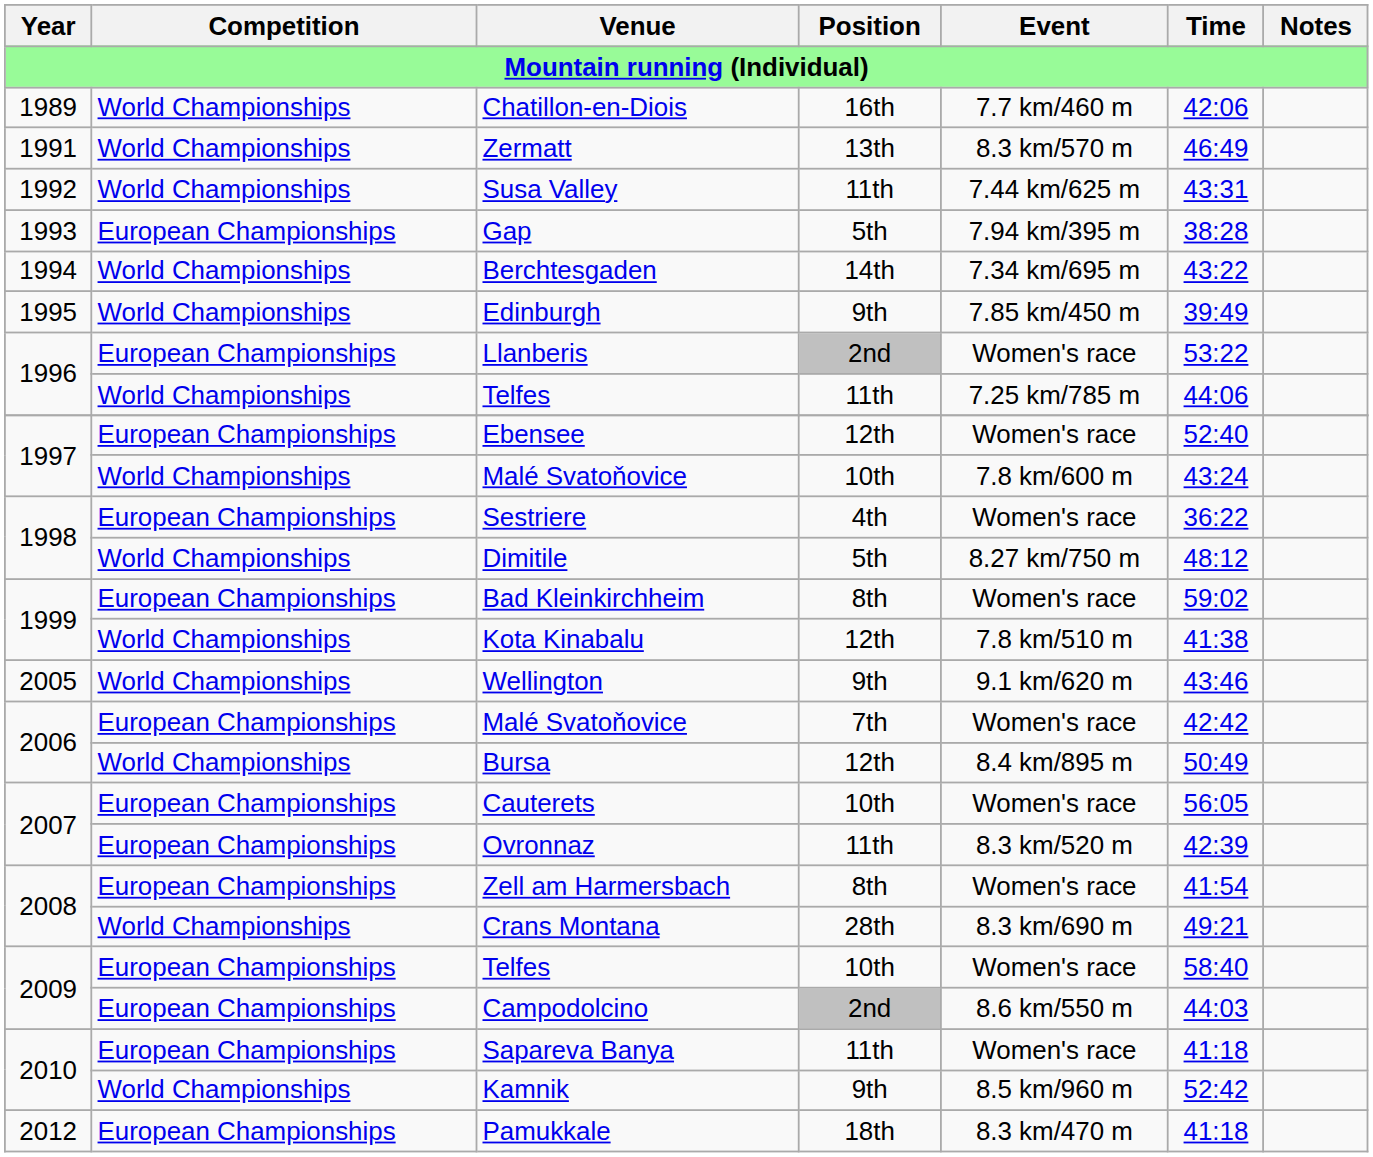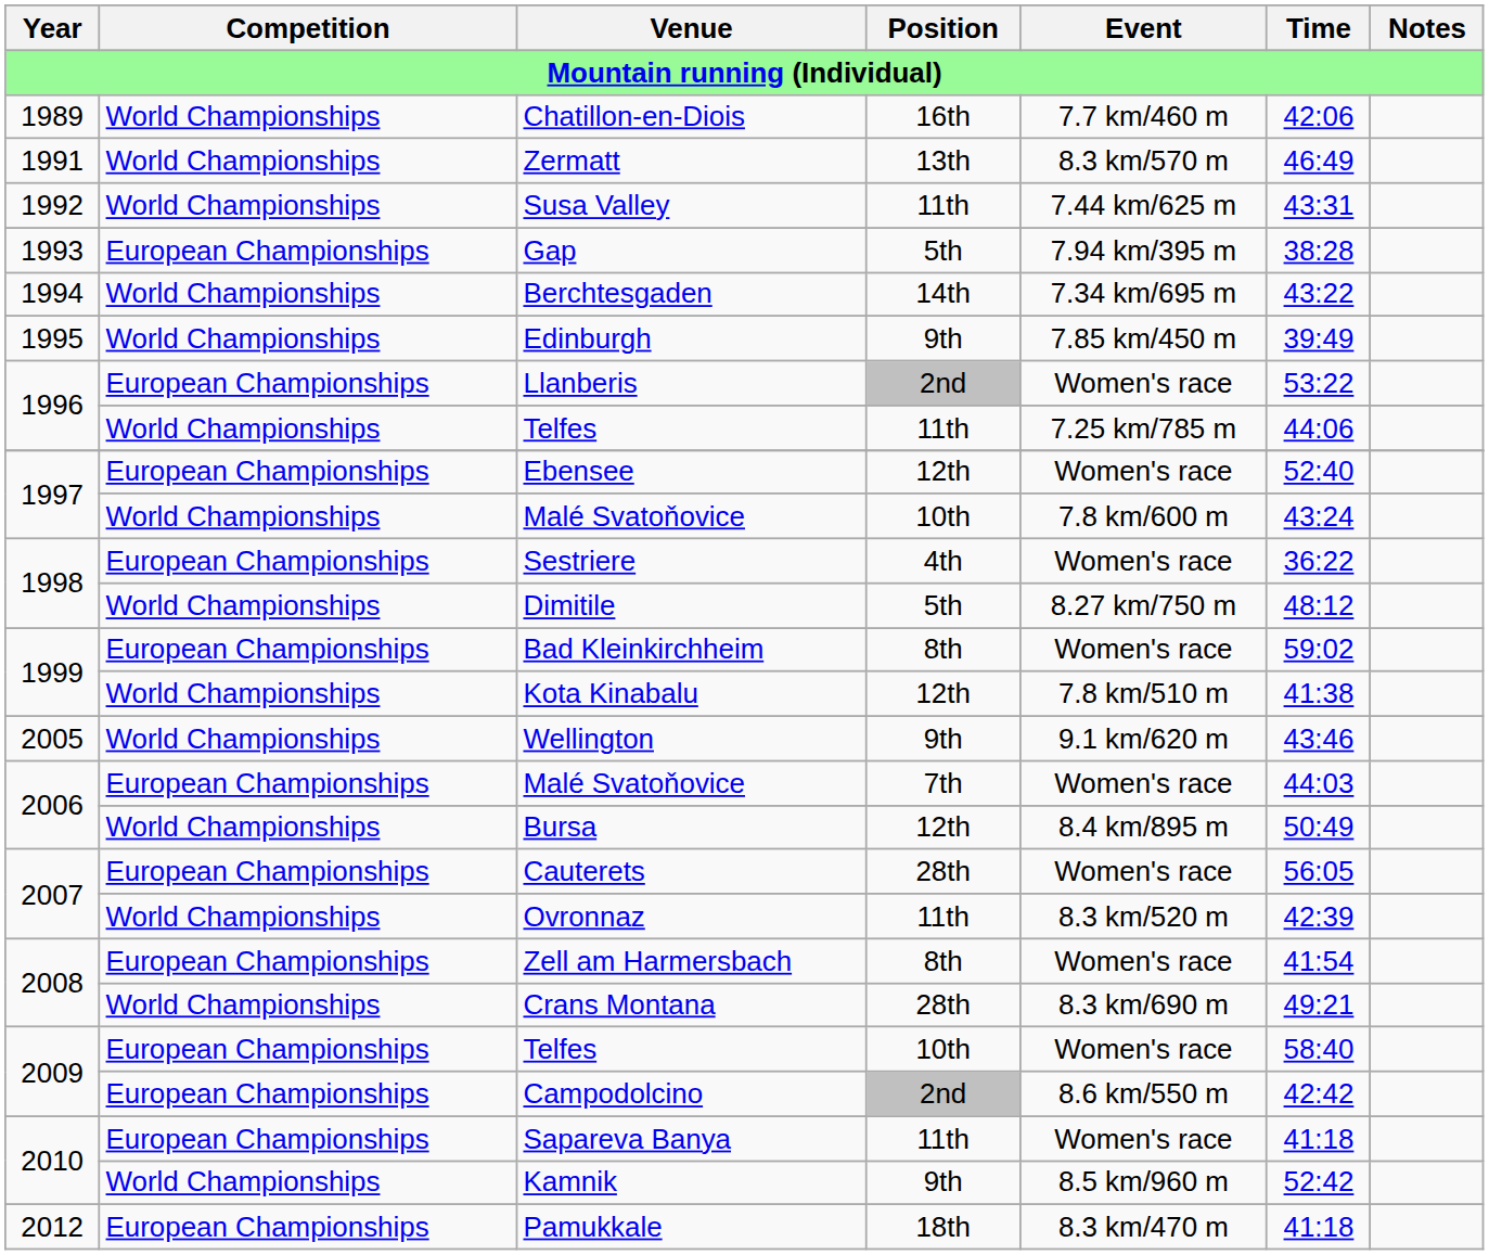2006 / Malé Svatoňovice | Time: 42:42 -> 44:03
Cauterets | Position: 10th -> 28th
Ovronnaz | Competition: European Championships -> World Championships
Campodolcino | Time: 44:03 -> 42:42
